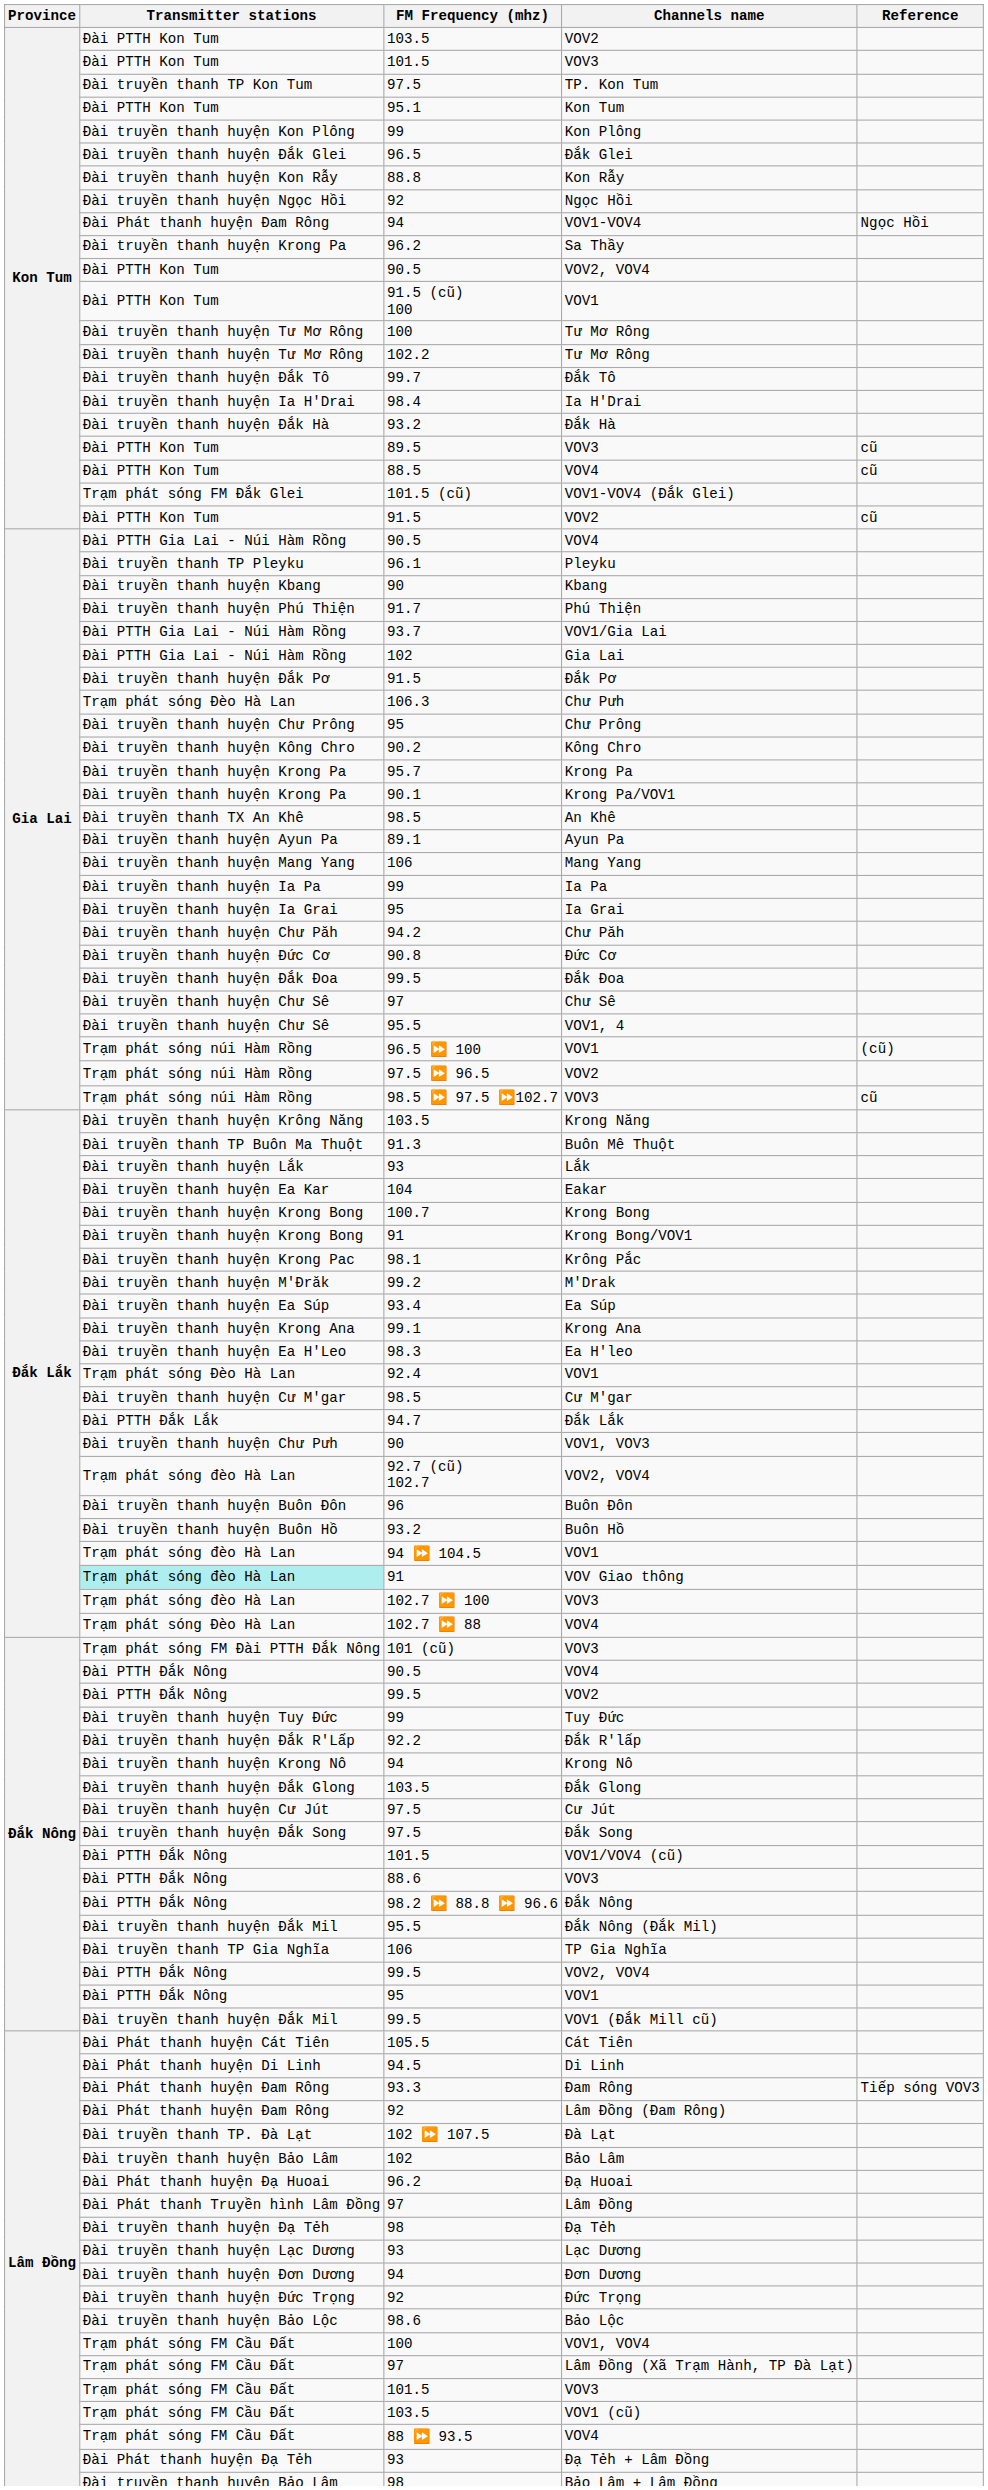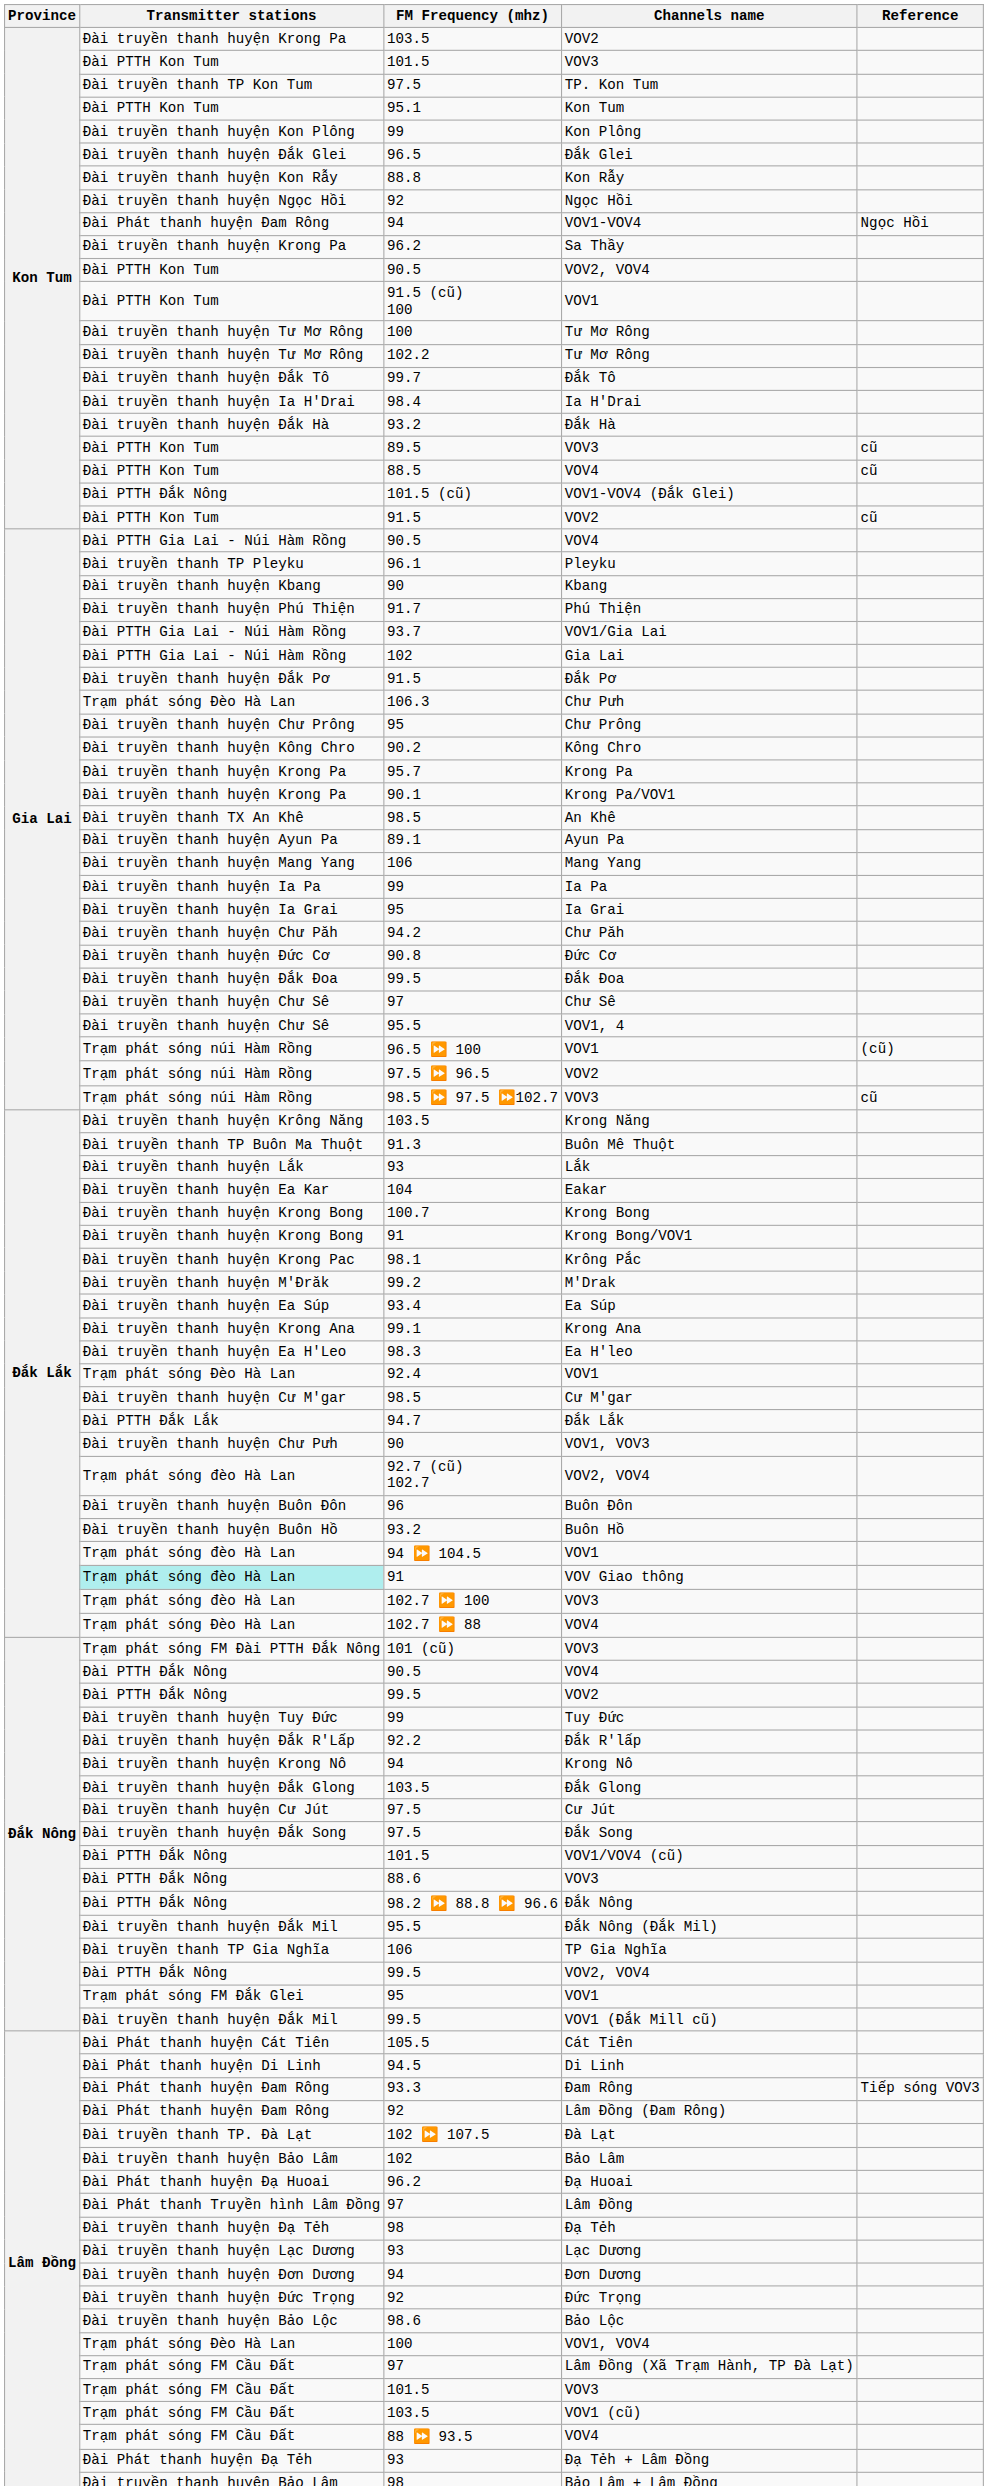103.5 / VOV2 | Transmitter stations: Đài PTTH Kon Tum -> Đài truyền thanh huyện Krong Pa
VOV1-VOV4 (Đắk Glei) | Transmitter stations: Trạm phát sóng FM Đắk Glei -> Đài PTTH Đắk Nông
95 / VOV1 | Transmitter stations: Đài PTTH Đắk Nông -> Trạm phát sóng FM Đắk Glei
VOV1, VOV4 | Transmitter stations: Trạm phát sóng FM Cầu Đất -> Trạm phát sóng Đèo Hà Lan
